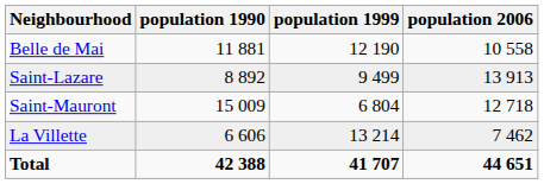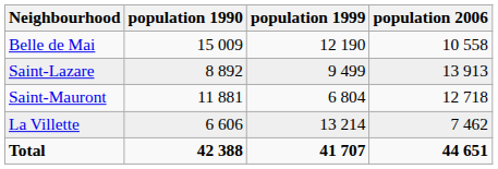Belle de Mai | population 1990: 11 881 -> 15 009
Saint-Mauront | population 1990: 15 009 -> 11 881
